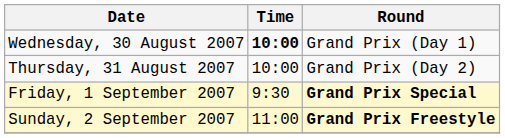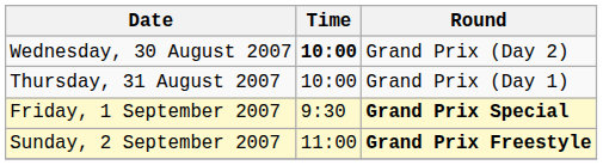Wednesday, 30 August 2007 | Round: Grand Prix (Day 1) -> Grand Prix (Day 2)
Thursday, 31 August 2007 | Round: Grand Prix (Day 2) -> Grand Prix (Day 1)
